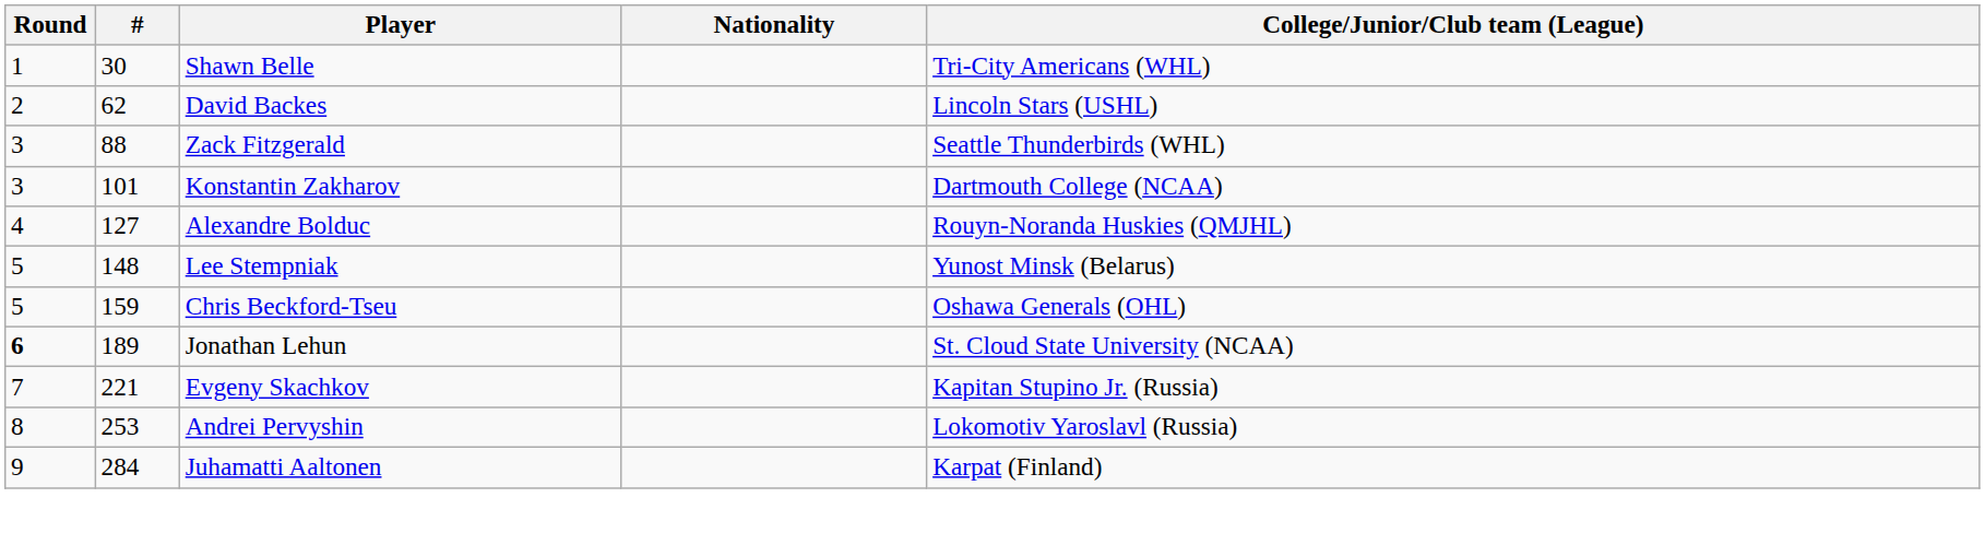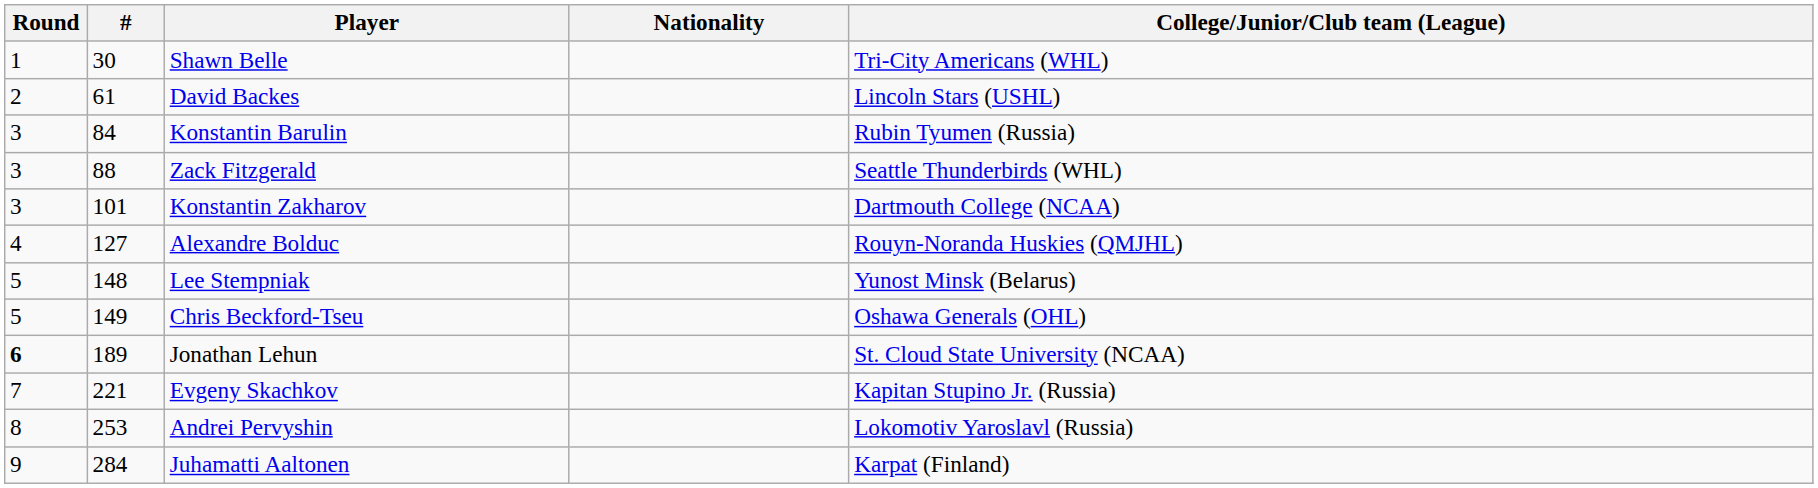David Backes | #: 62 -> 61
+ row: 3 | 84 | Konstantin Barulin | Rubin Tyumen (Russia)
Chris Beckford-Tseu | #: 159 -> 149
